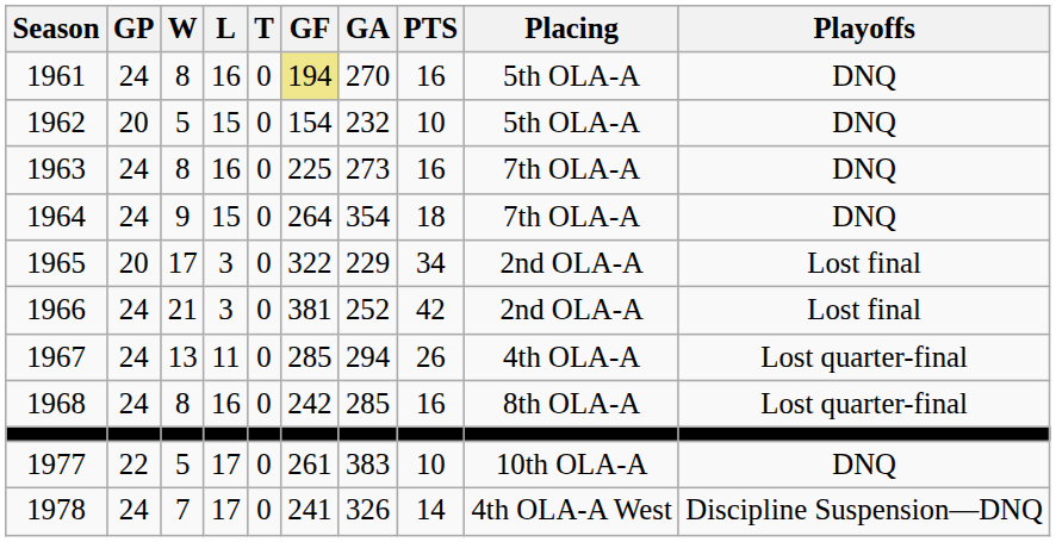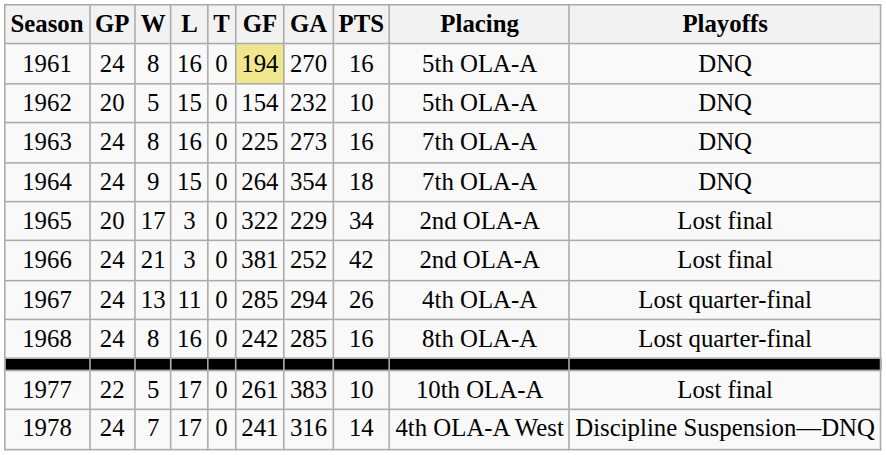1977 | Playoffs: DNQ -> Lost final
1978 | GA: 326 -> 316
